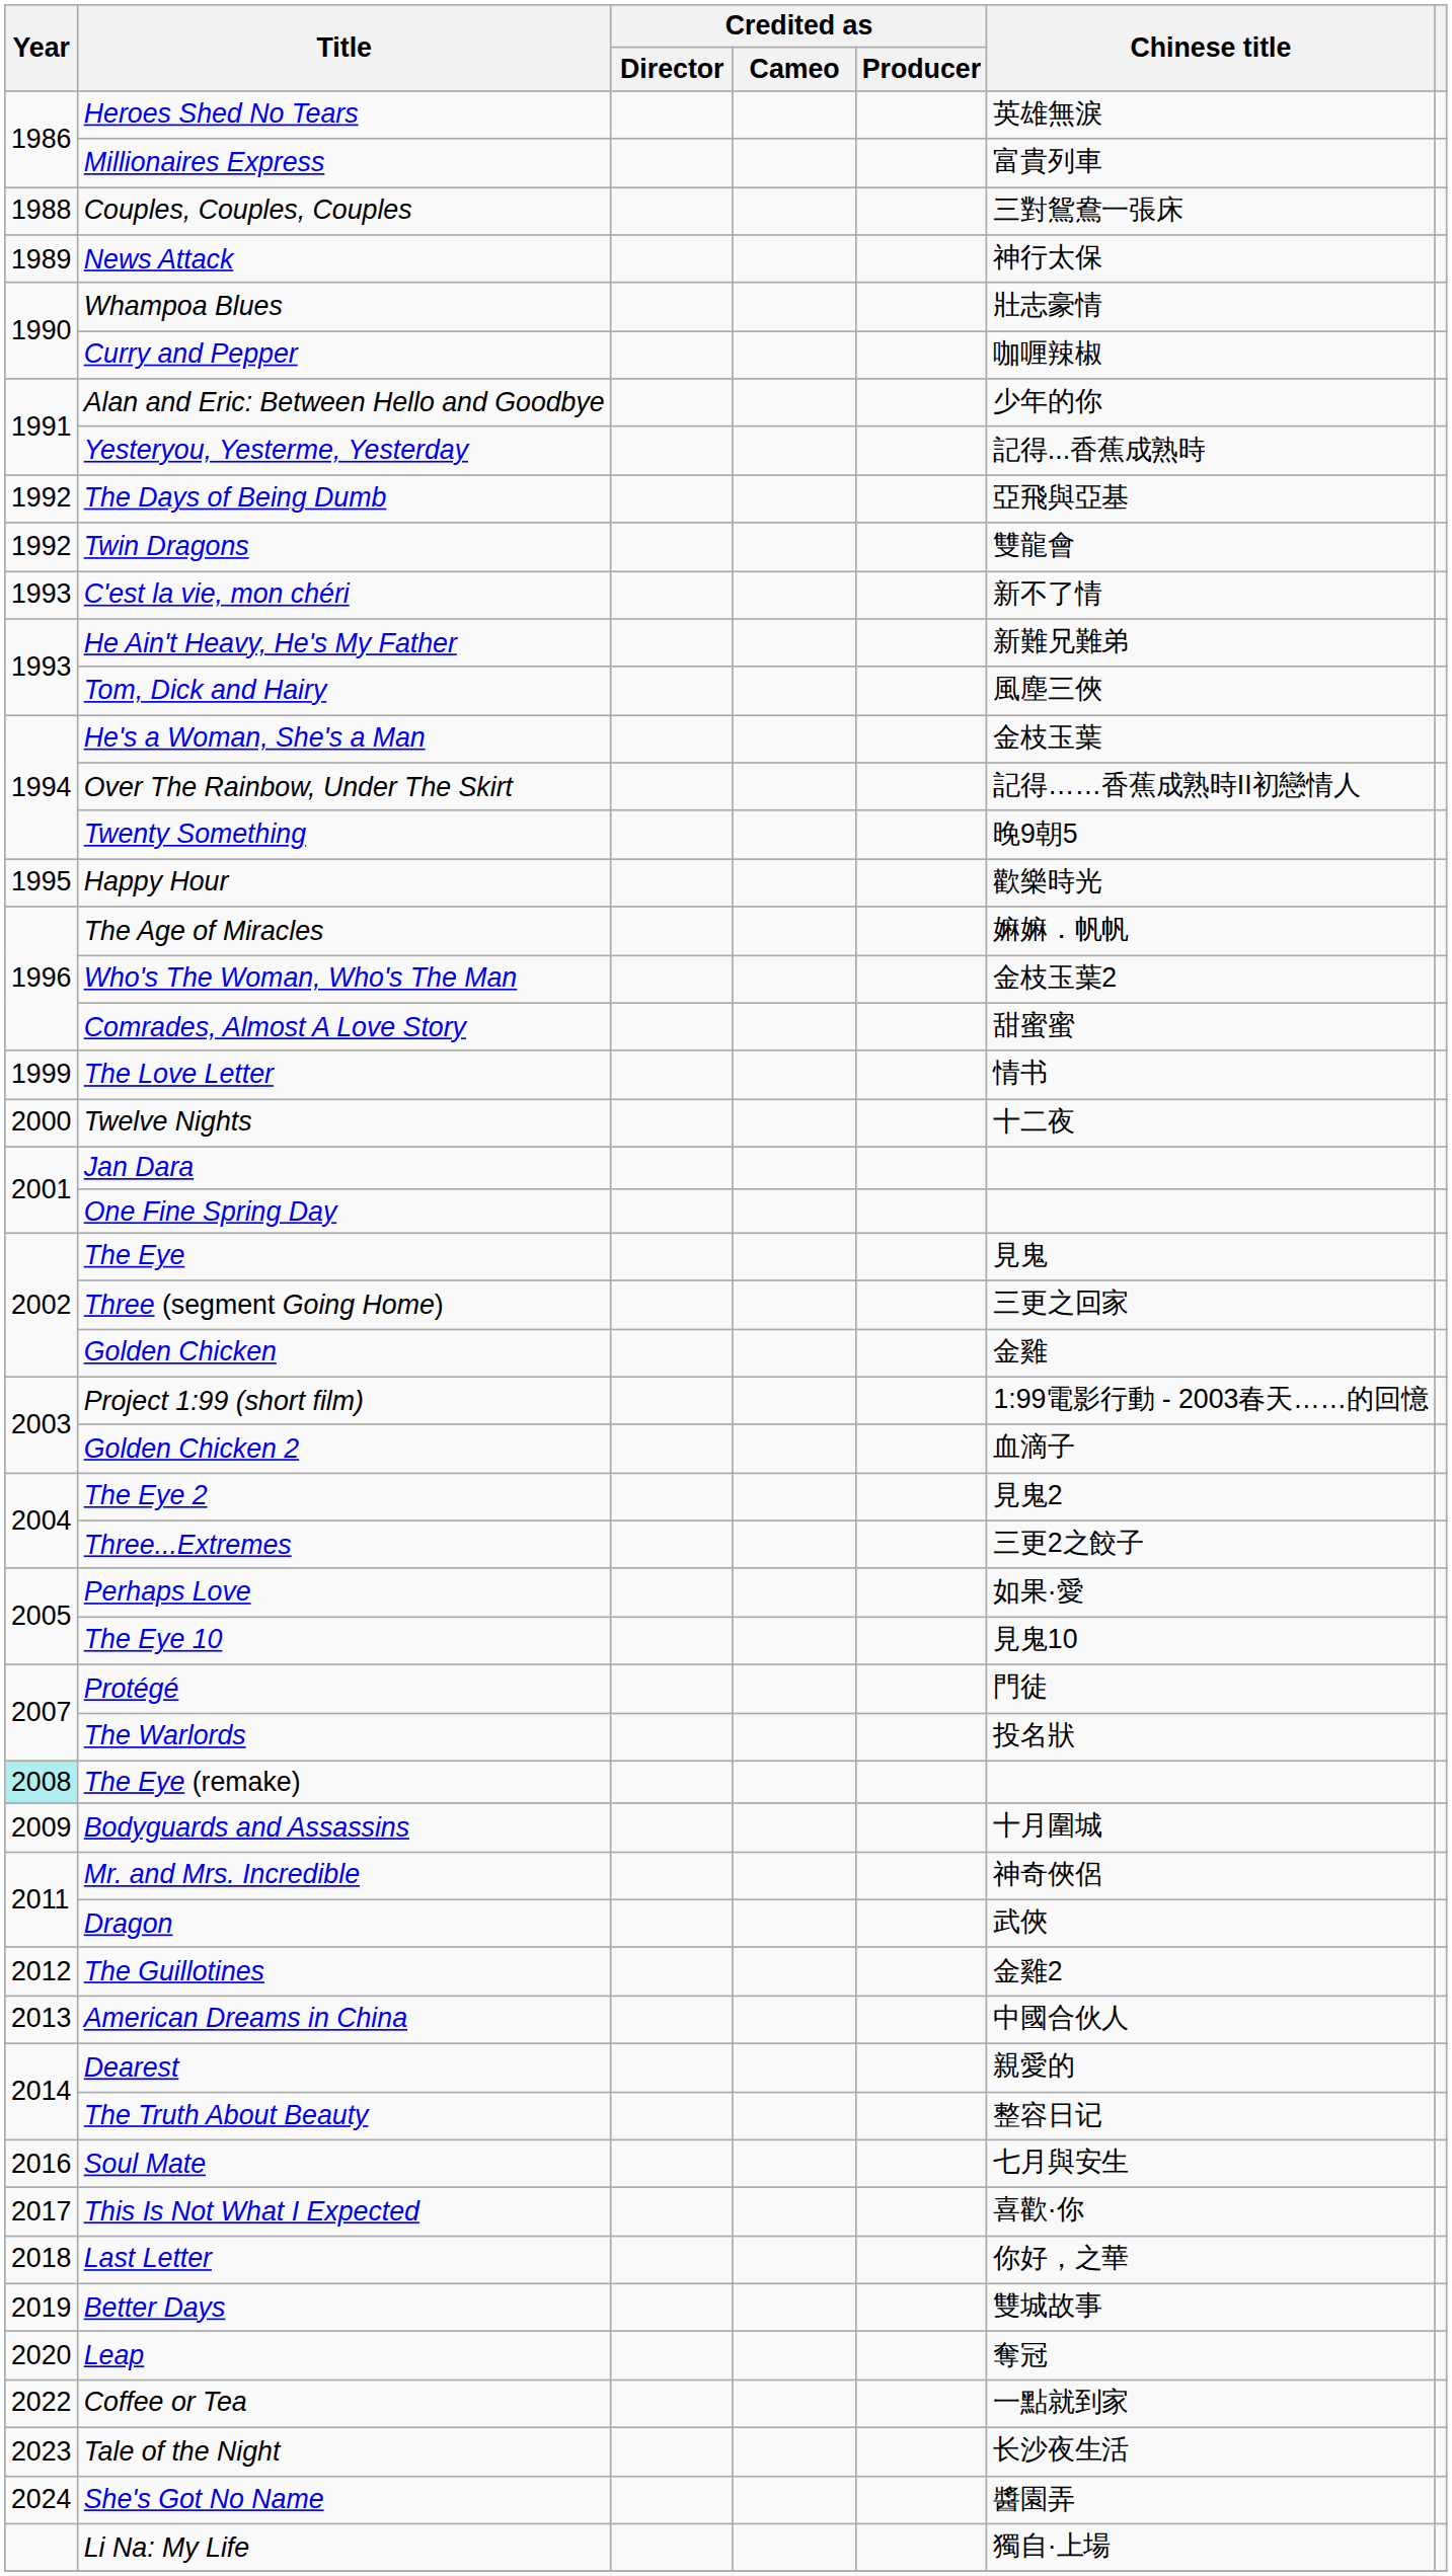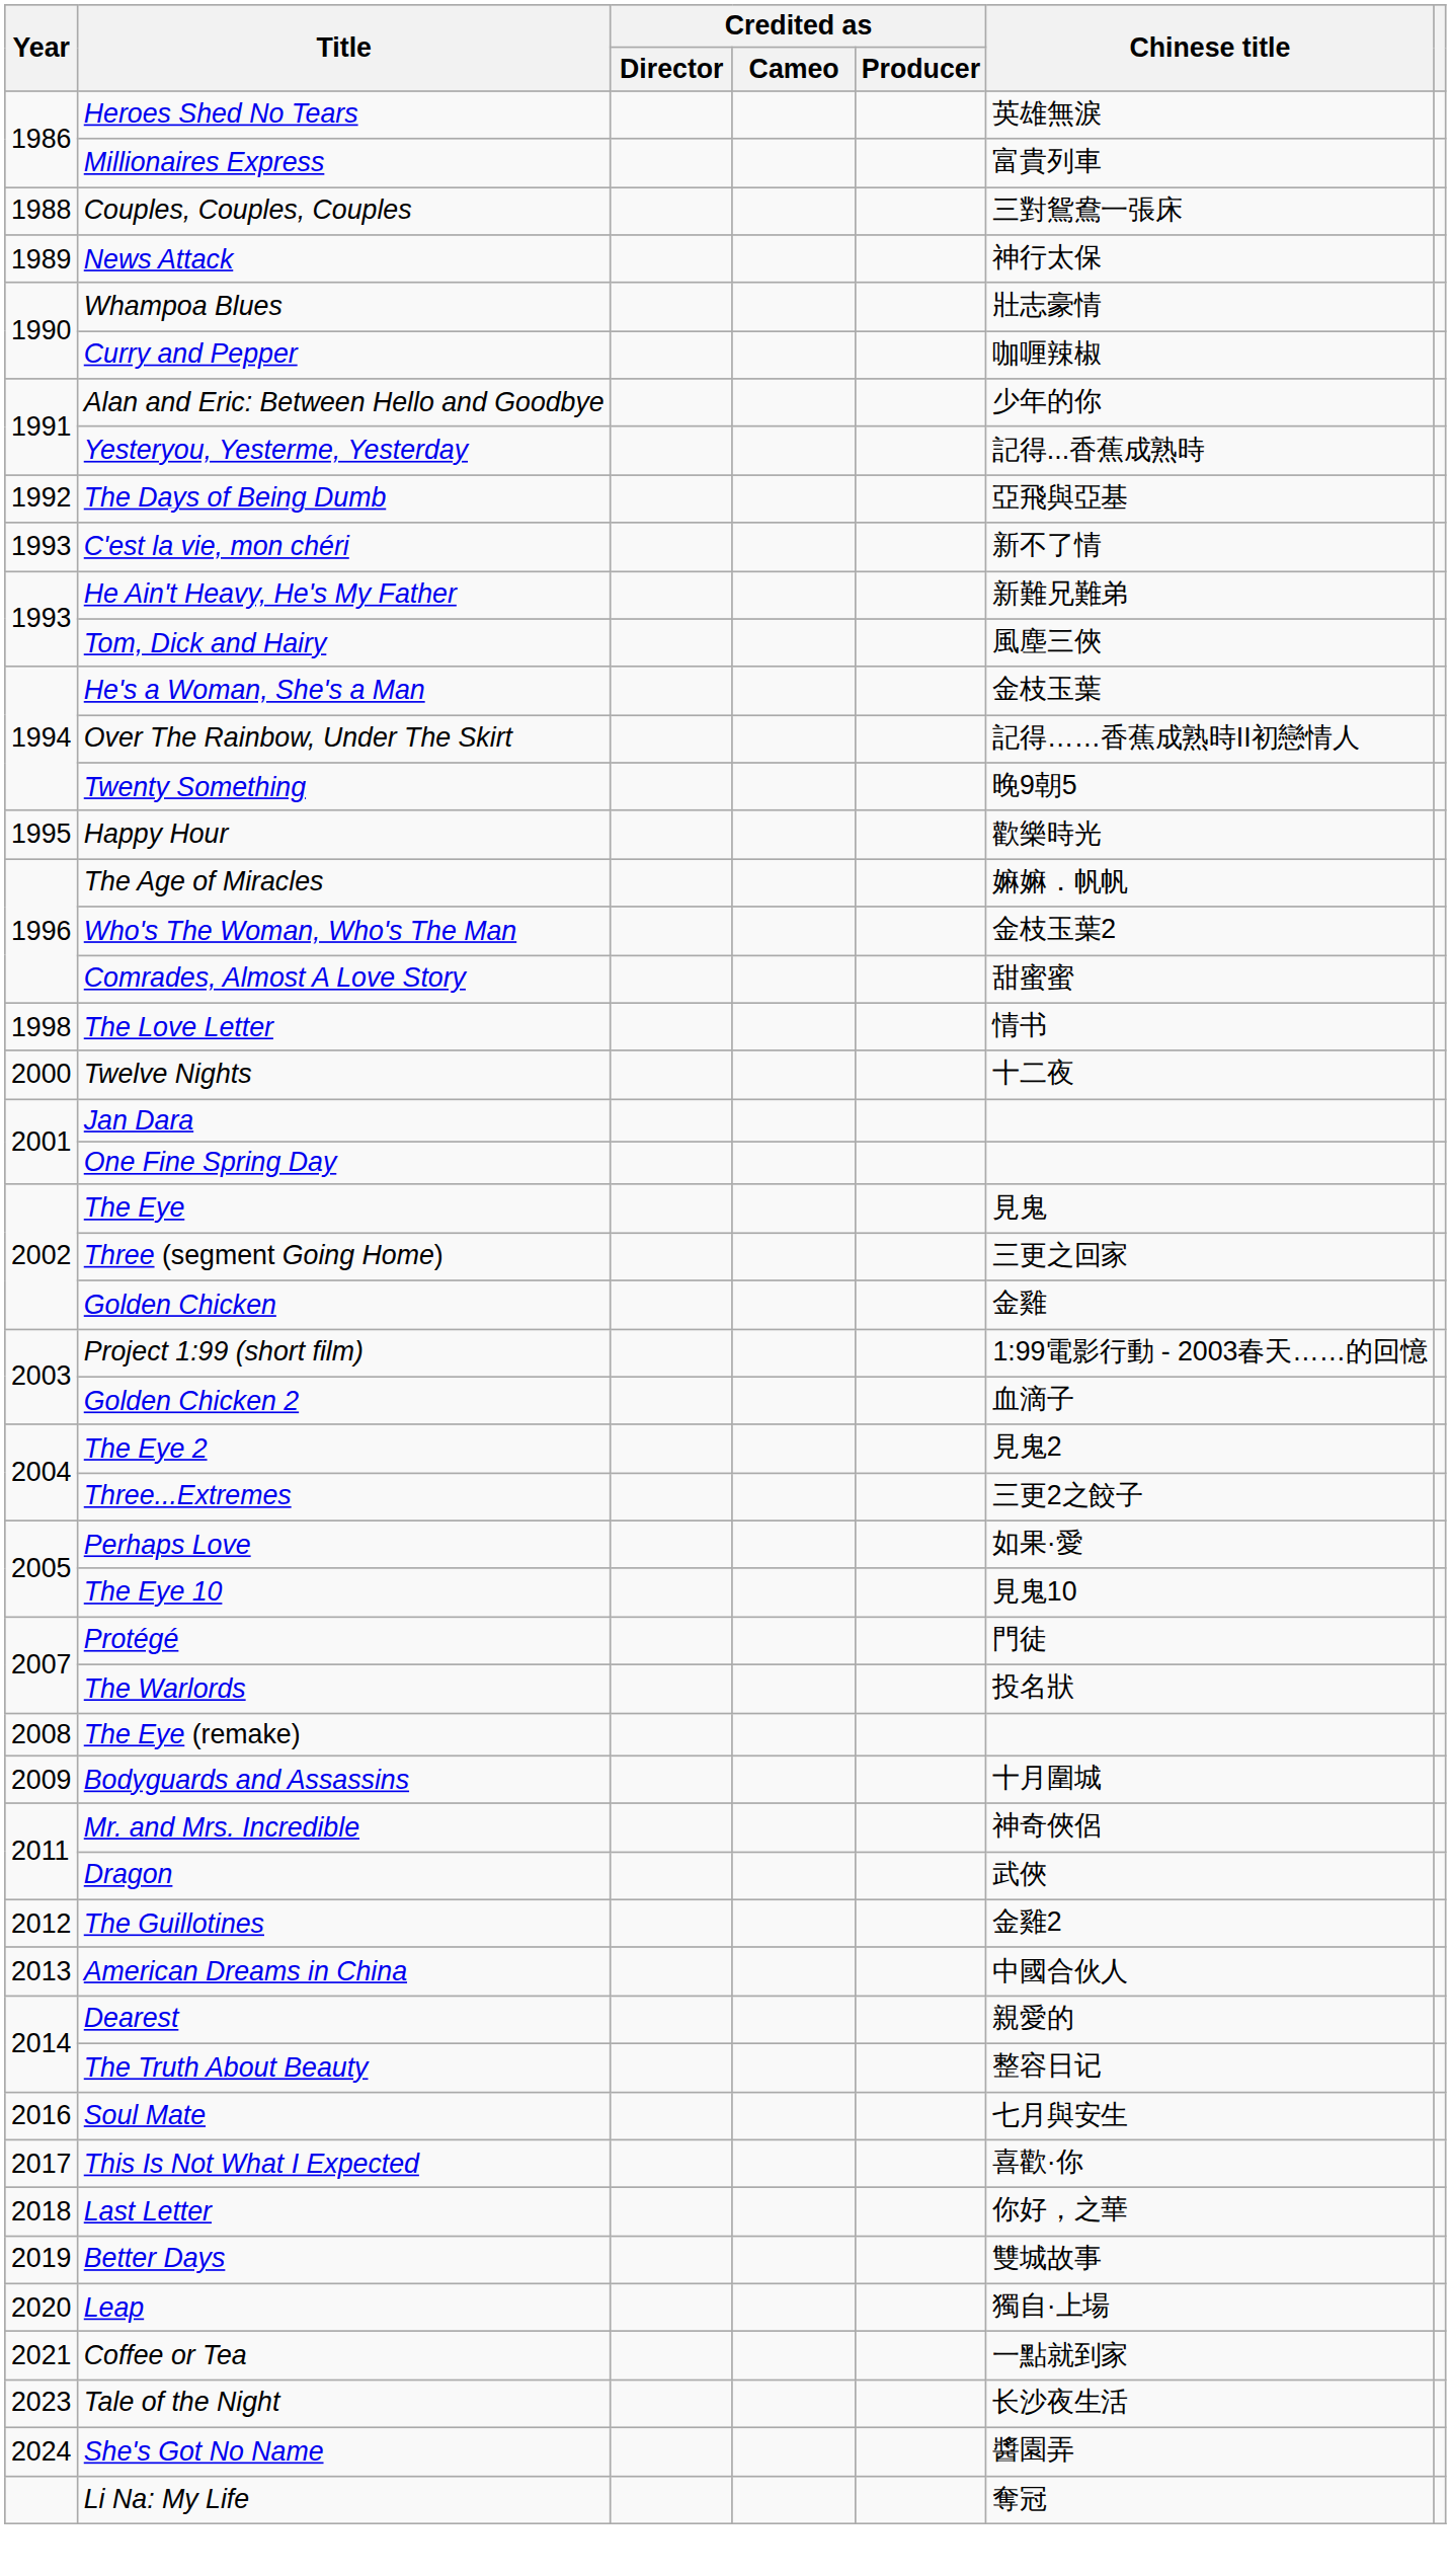- row: 1992 | Twin Dragons | 雙龍會
The Love Letter | Year: 1999 -> 1998
The Eye (remake) | Year: paleturquoise background -> no background
Leap | Chinese title: 奪冠 -> 獨自·上場
Coffee or Tea | Year: 2022 -> 2021
Li Na: My Life | Chinese title: 獨自·上場 -> 奪冠
